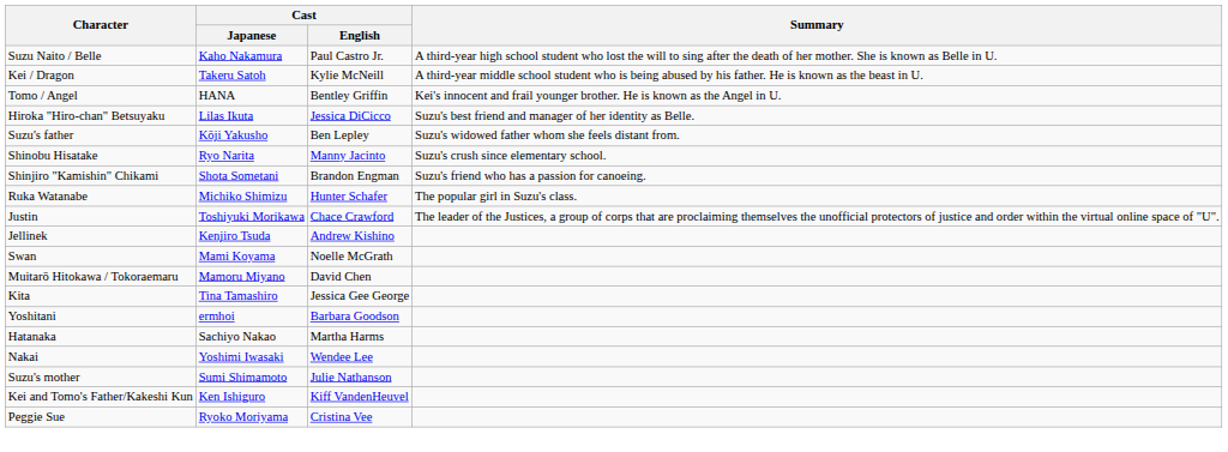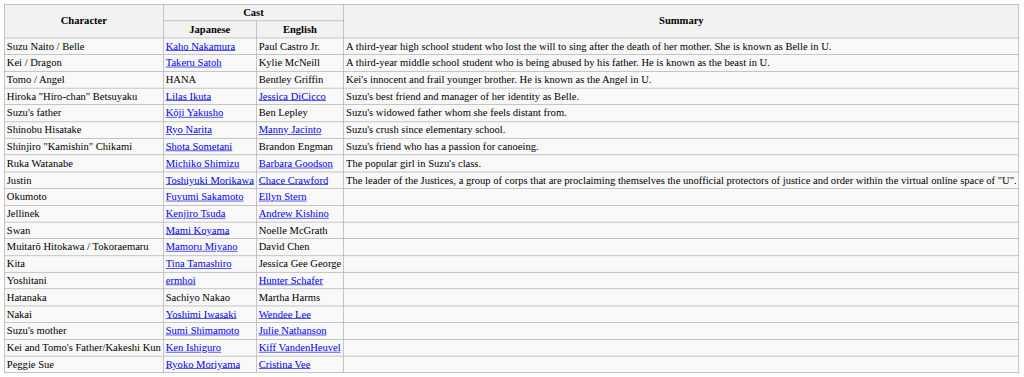Ruka Watanabe | Cast / English: Hunter Schafer -> Barbara Goodson
+ row: Okumoto | Fuyumi Sakamoto | Ellyn Stern
Yoshitani | Cast / English: Barbara Goodson -> Hunter Schafer
